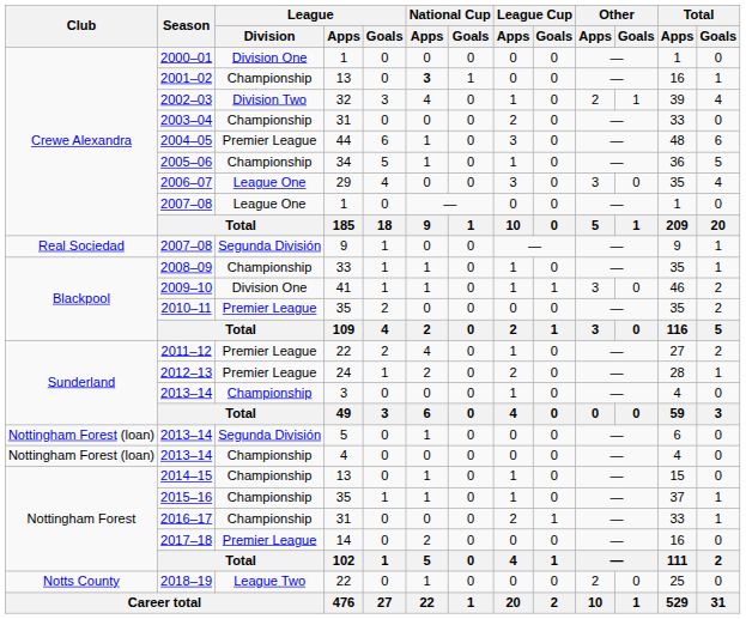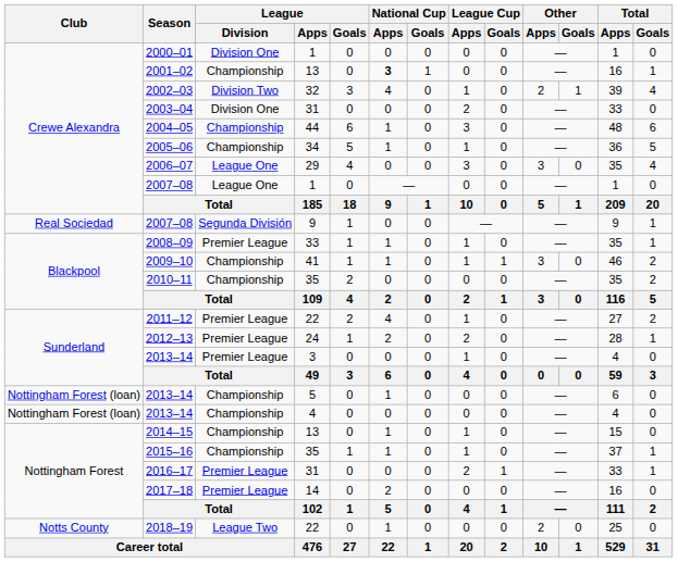2003–04 | League / Division: Championship -> Division One
2004–05 | League / Division: Premier League -> Championship
2008–09 | League / Division: Championship -> Premier League
2009–10 | League / Division: Division One -> Championship
2010–11 | League / Division: Premier League -> Championship
2013–14 / 3 | League / Division: Championship -> Premier League
2013–14 / 5 | League / Division: Segunda División -> Championship
2016–17 | League / Division: Championship -> Premier League
